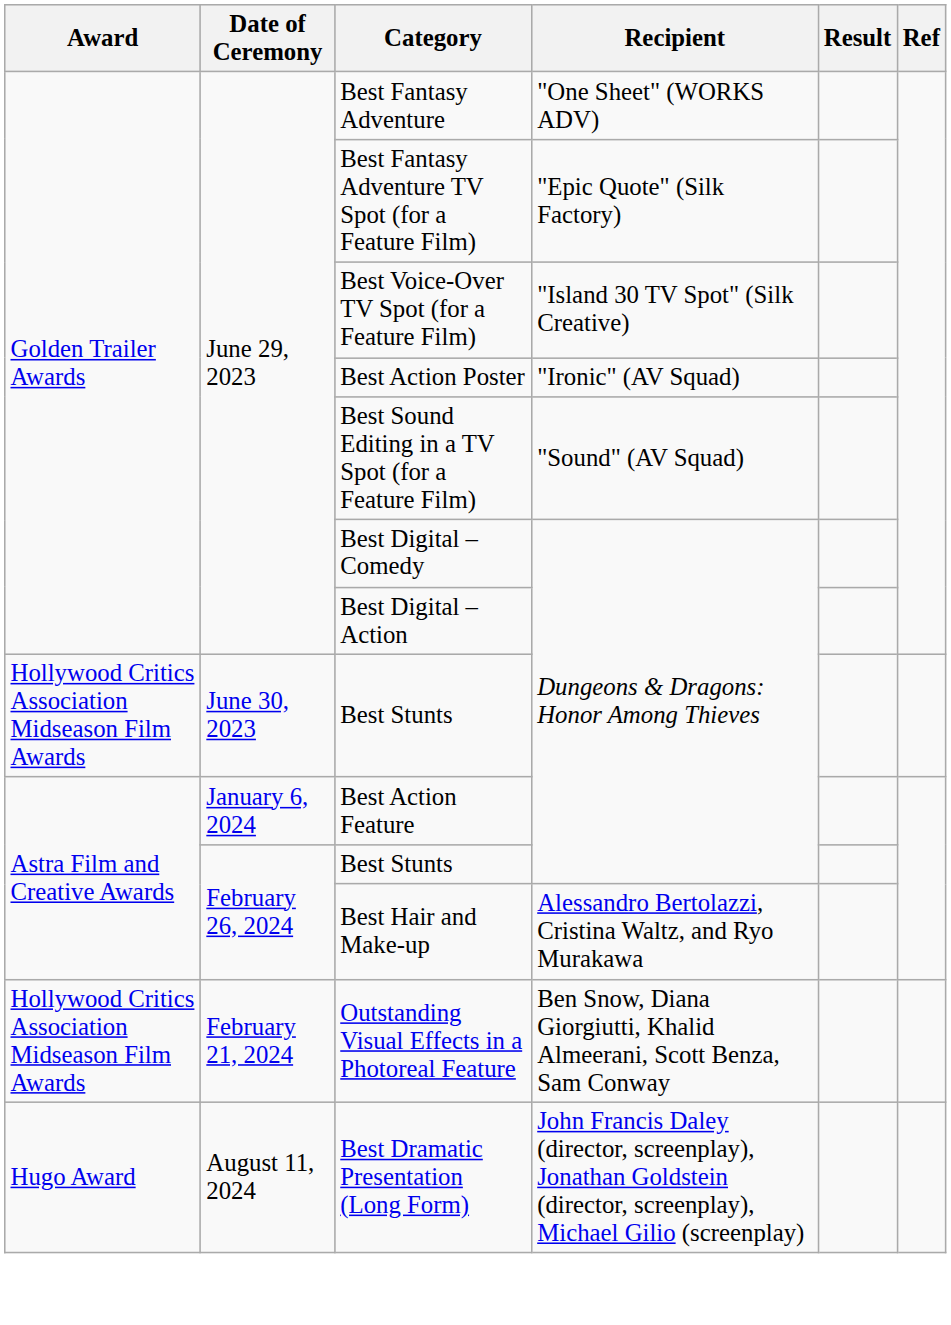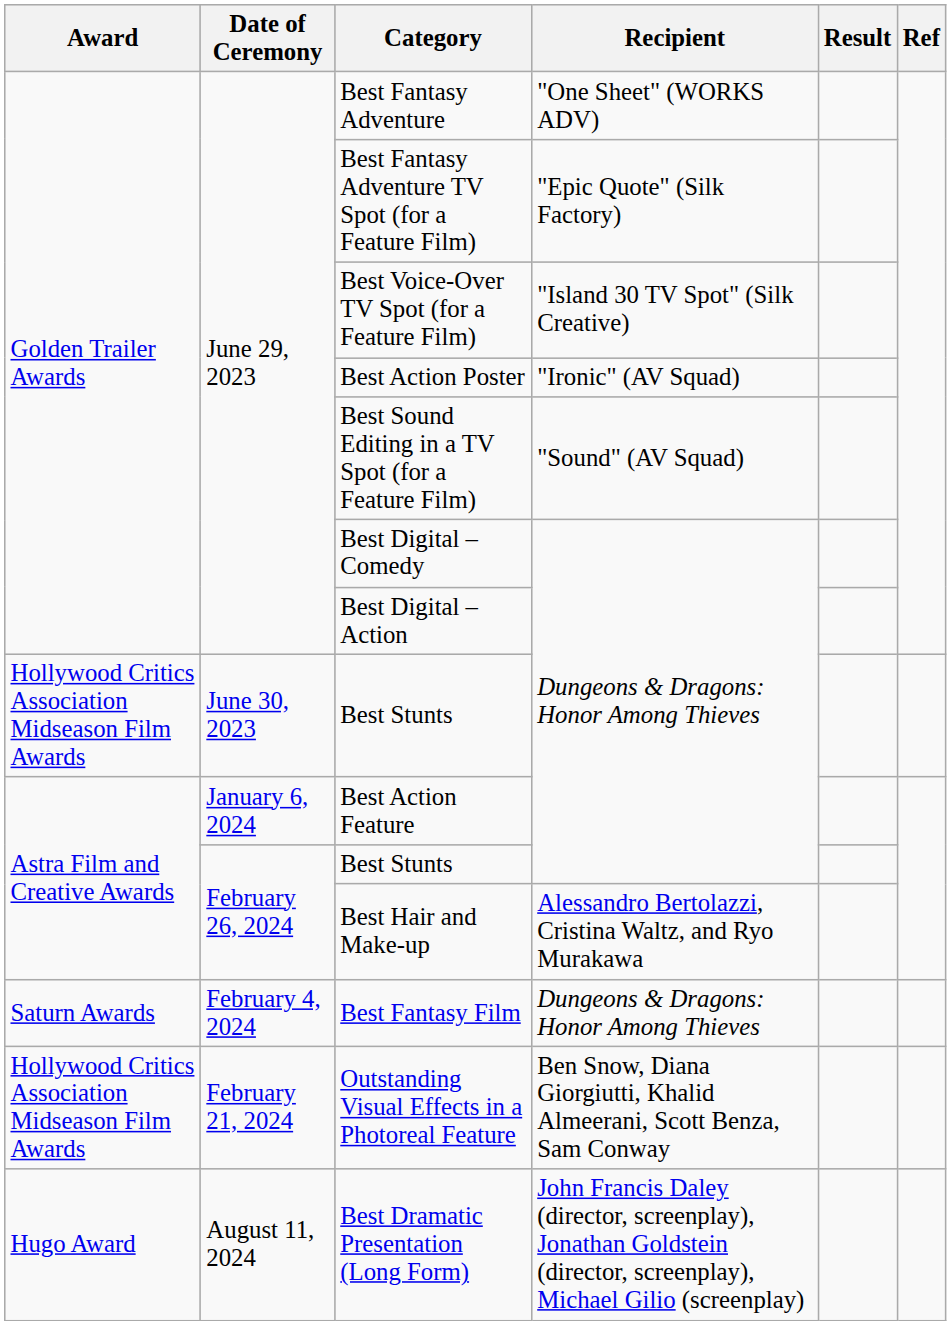+ row: Saturn Awards | February 4, 2024 | Best Fantasy Film | Dungeons & Dragons: Honor Among Thieves
